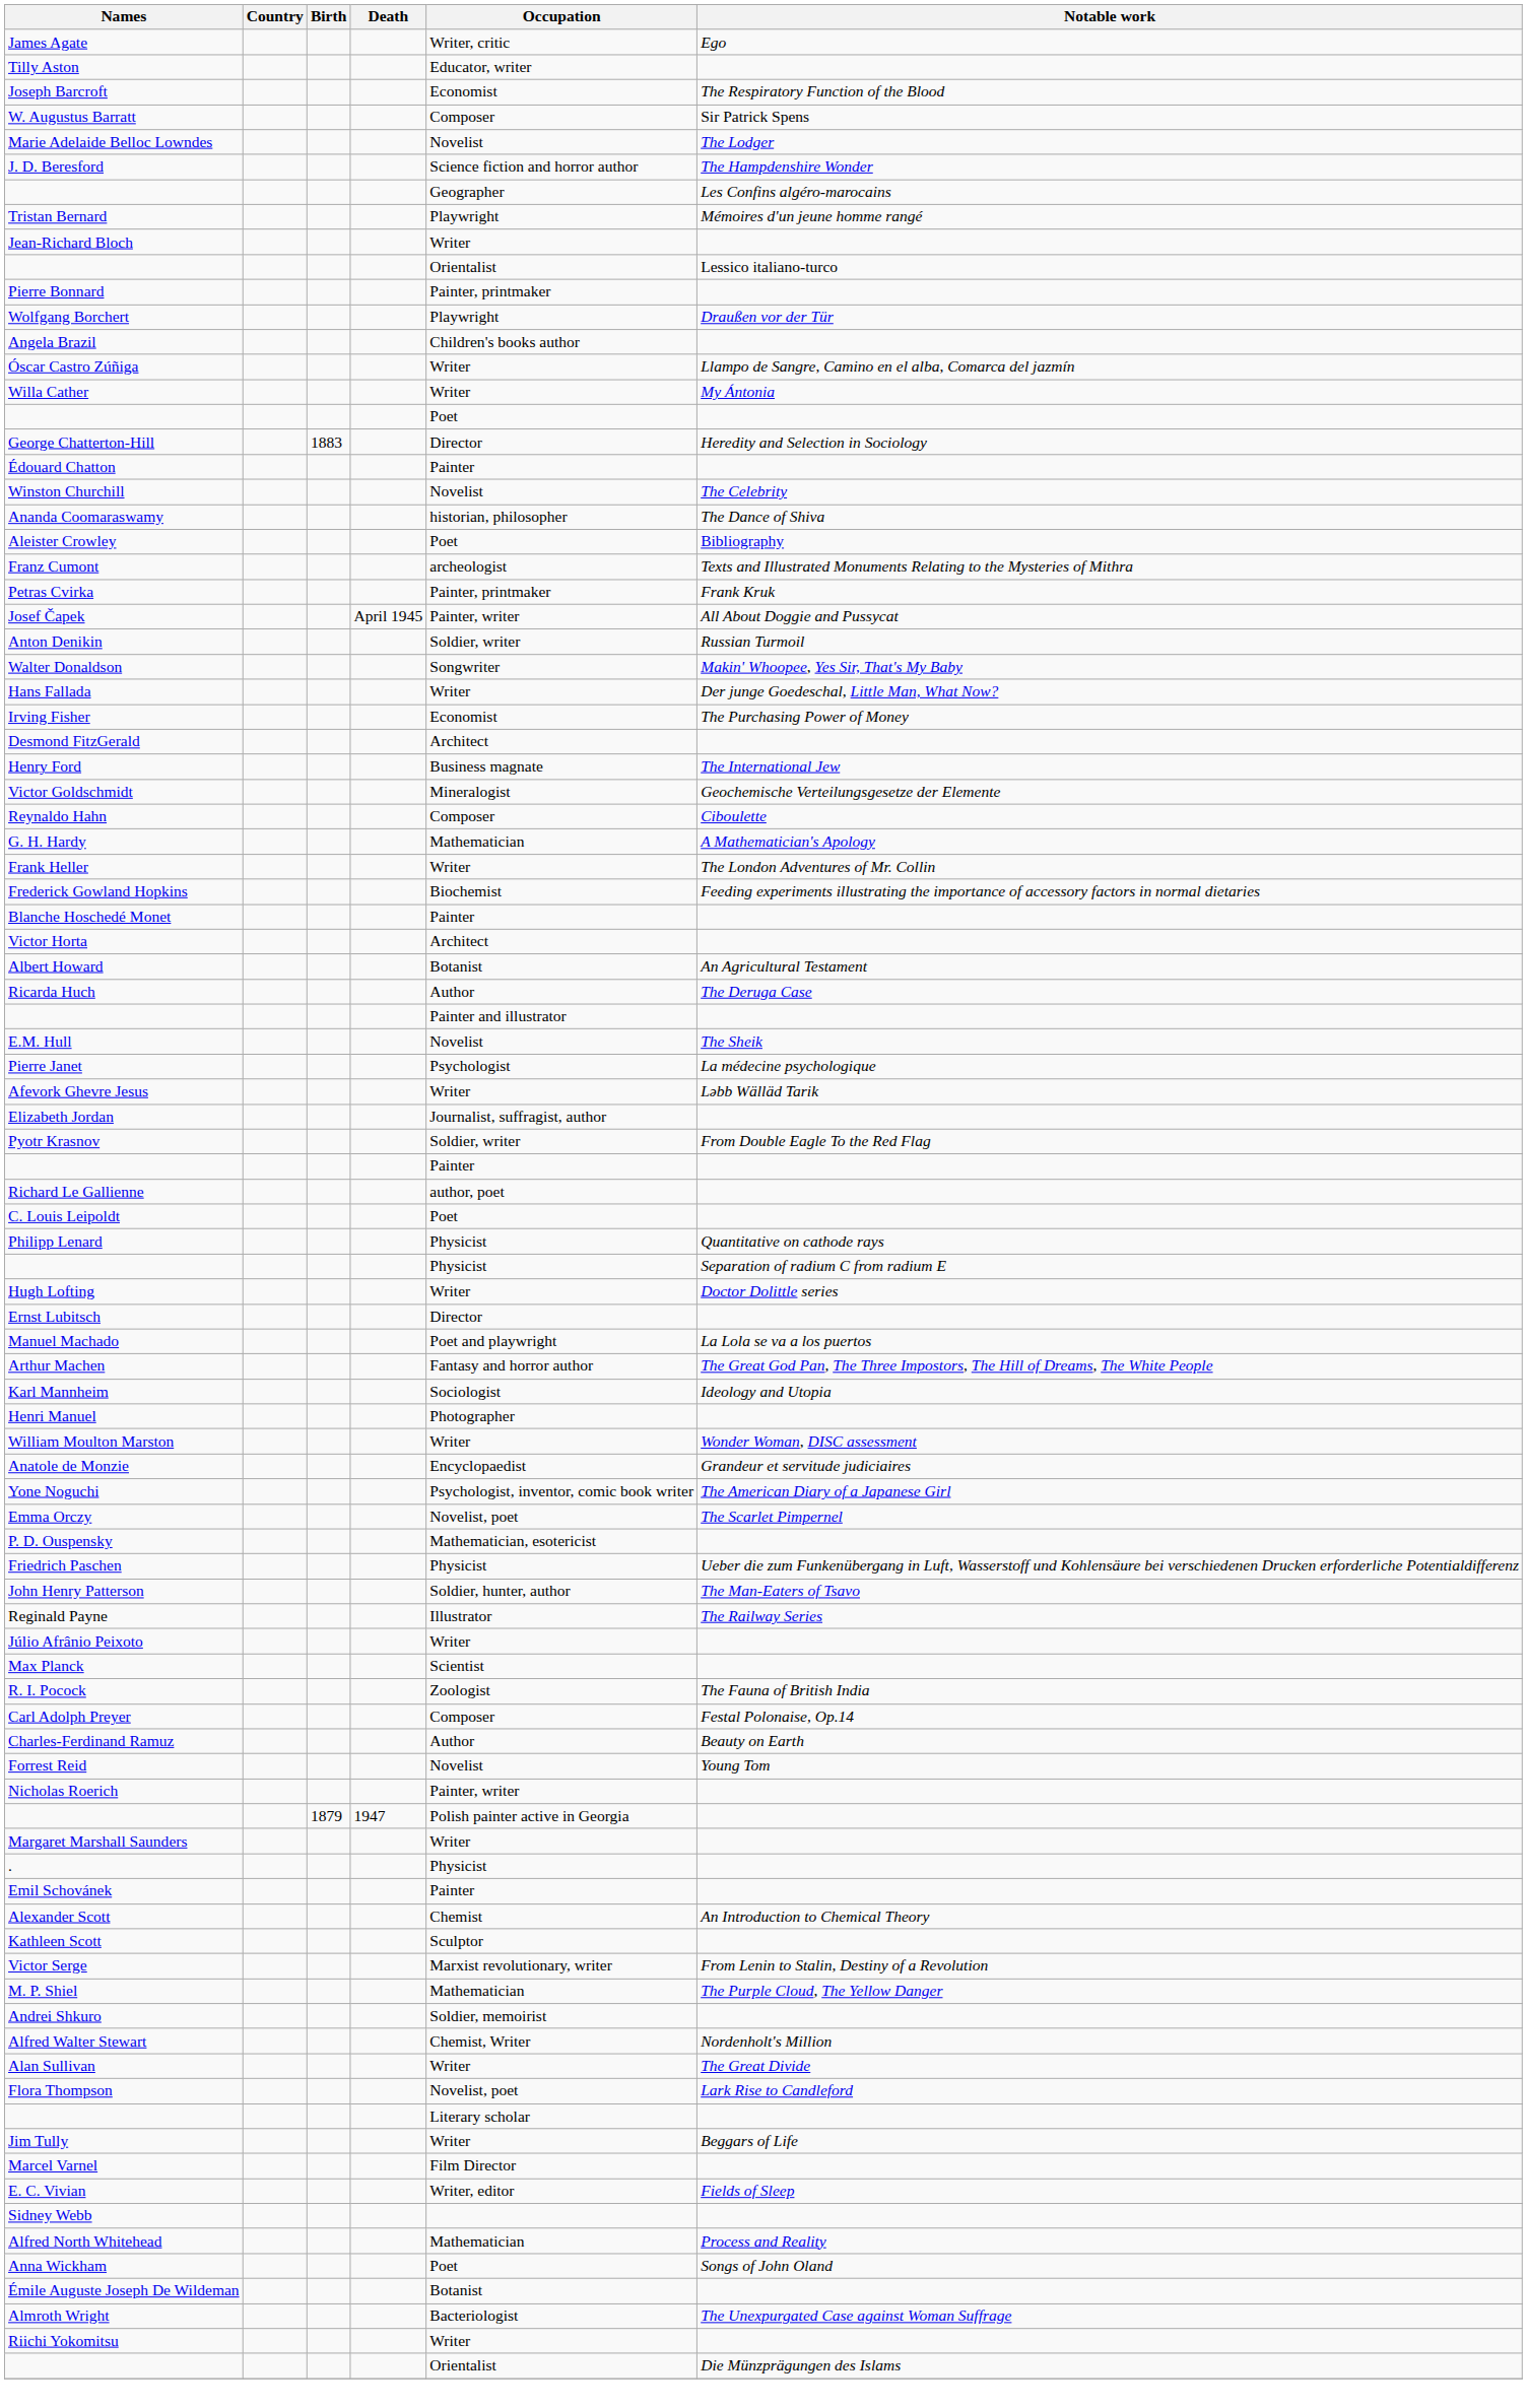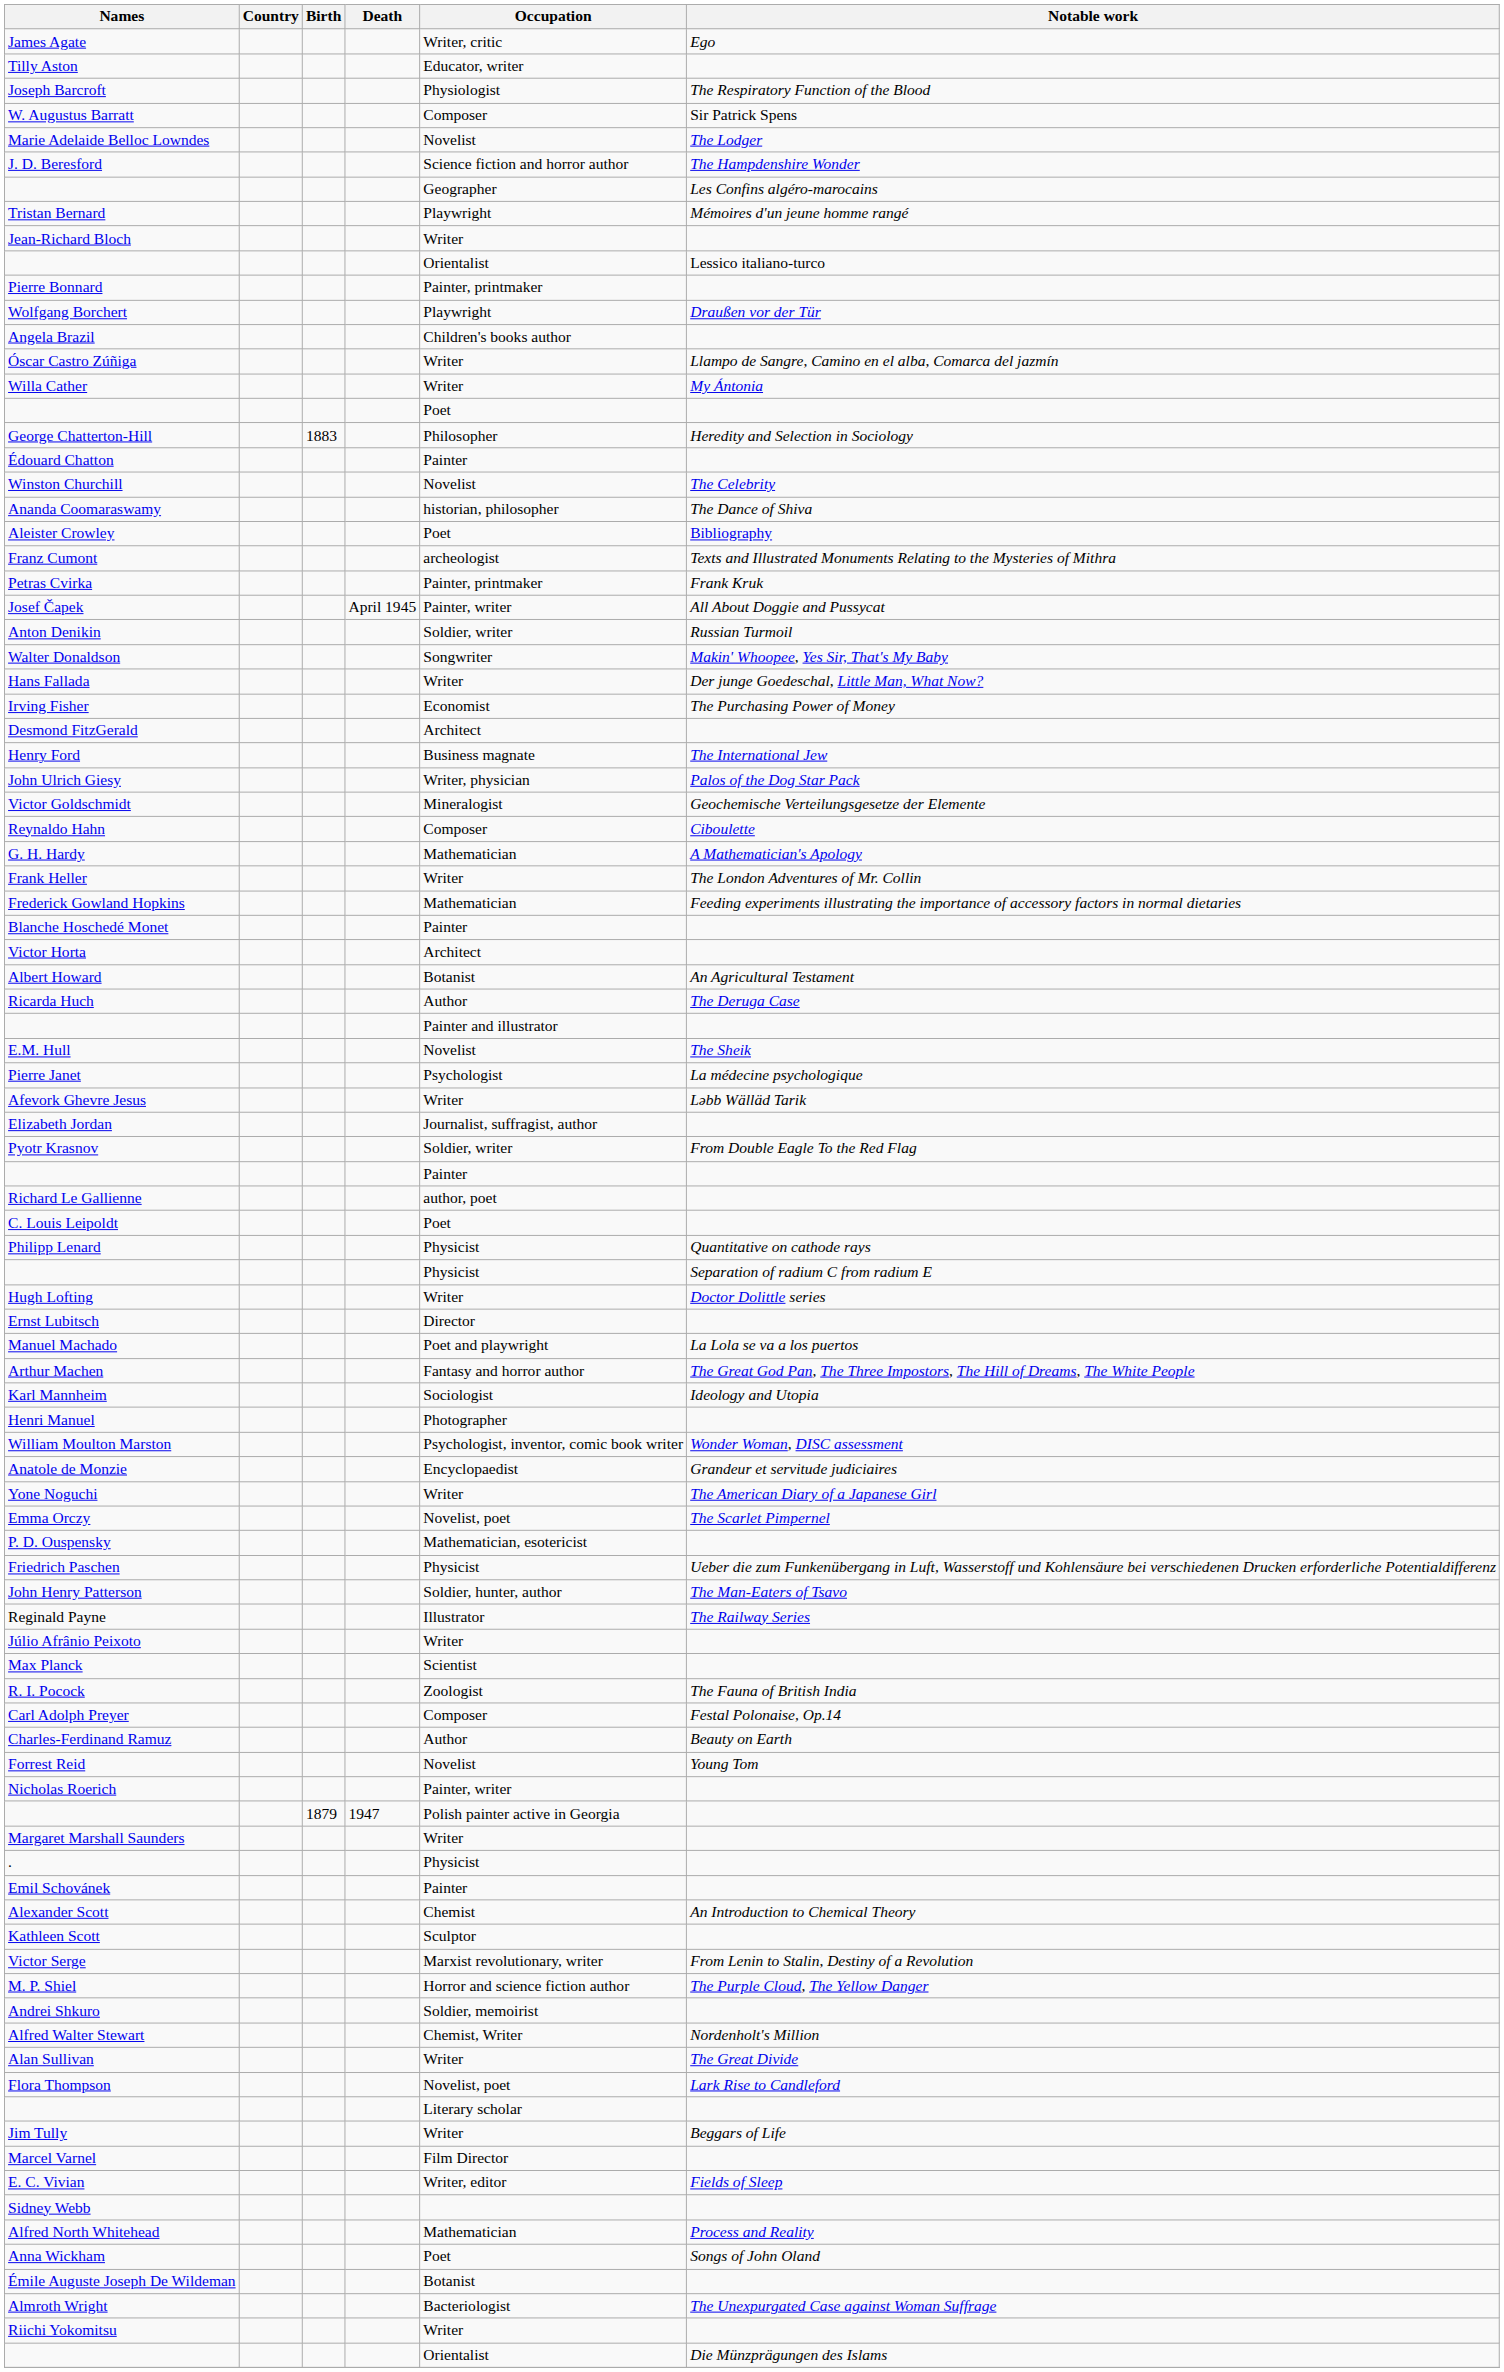Joseph Barcroft | Occupation: Economist -> Physiologist
George Chatterton-Hill | Occupation: Director -> Philosopher
+ row: John Ulrich Giesy | Writer, physician | Palos of the Dog Star Pack
Frederick Gowland Hopkins | Occupation: Biochemist -> Mathematician
William Moulton Marston | Occupation: Writer -> Psychologist, inventor, comic book writer
Yone Noguchi | Occupation: Psychologist, inventor, comic book writer -> Writer
M. P. Shiel | Occupation: Mathematician -> Horror and science fiction author
